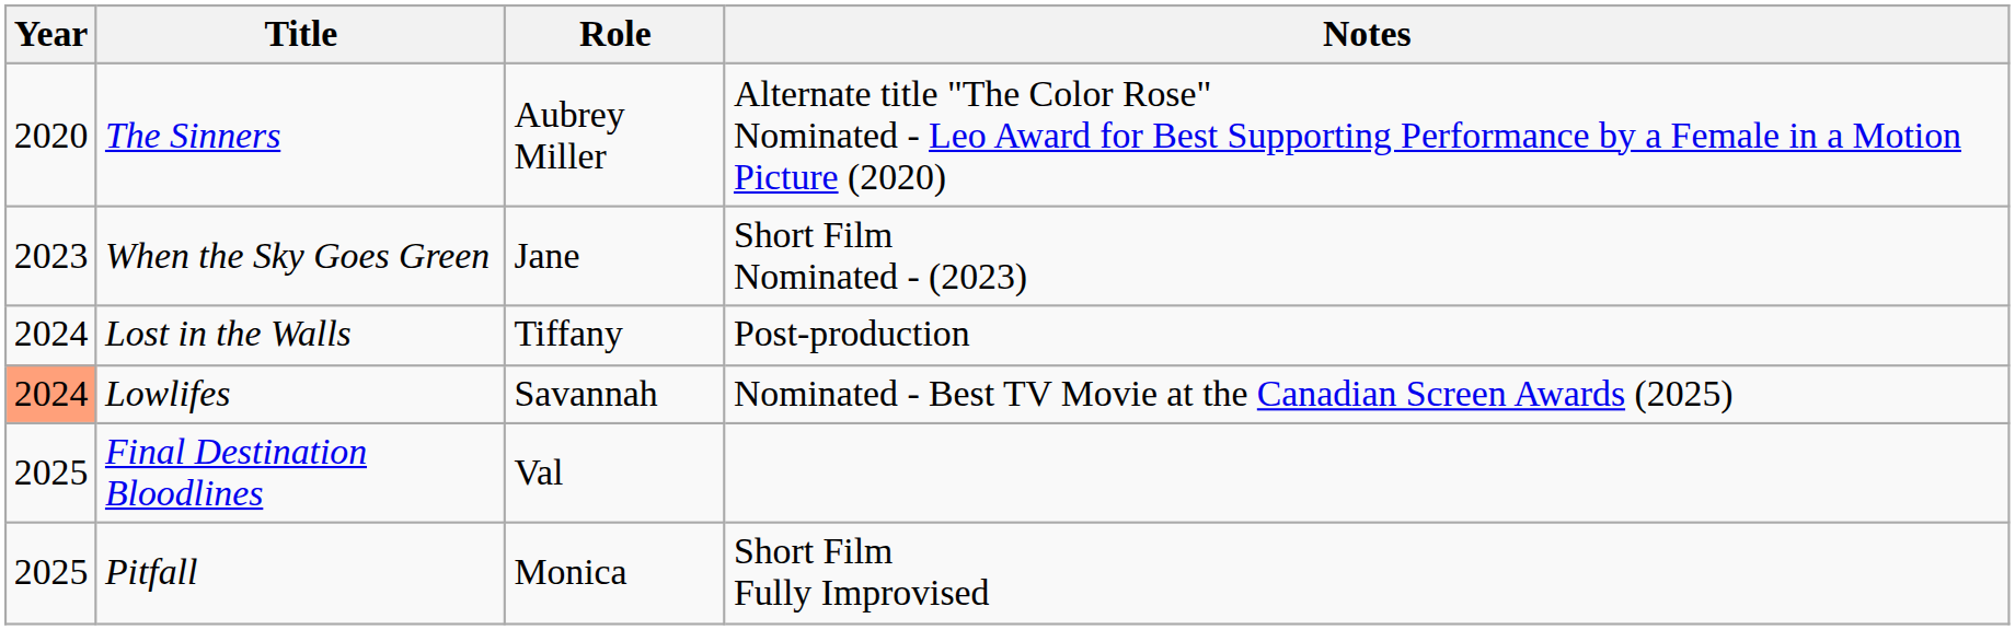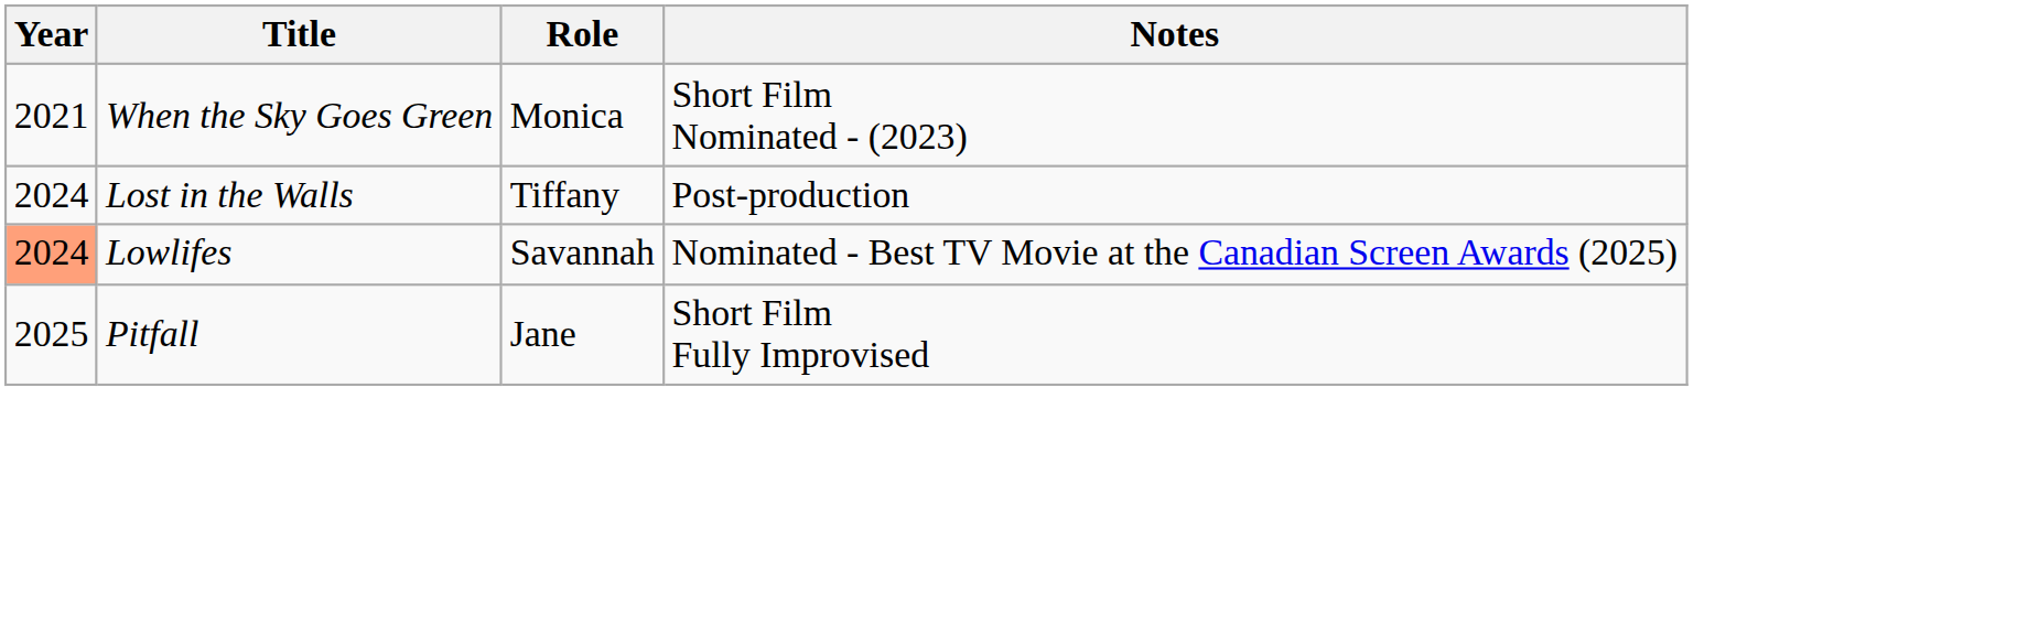- row: 2020 | The Sinners | Aubrey Miller | Alternate title "The Color Rose" Nominated - Leo Award for Best Supporting Performance by a Female in a Motion Picture (2020)
When the Sky Goes Green | Year: 2023 -> 2021
When the Sky Goes Green | Role: Jane -> Monica
- row: 2025 | Final Destination Bloodlines | Val
Pitfall | Role: Monica -> Jane
